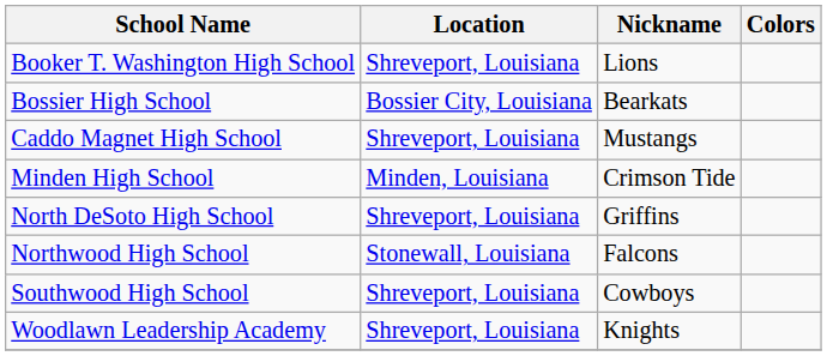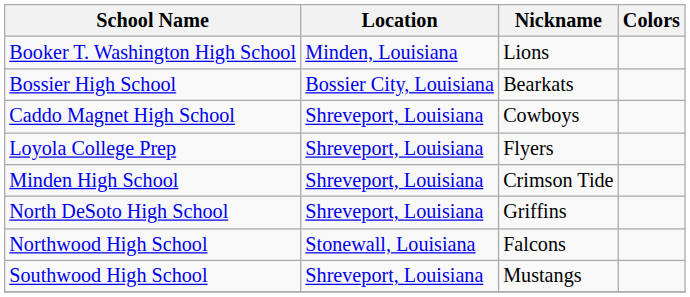Booker T. Washington High School | Location: Shreveport, Louisiana -> Minden, Louisiana
Caddo Magnet High School | Nickname: Mustangs -> Cowboys
+ row: Loyola College Prep | Shreveport, Louisiana | Flyers
Minden High School | Location: Minden, Louisiana -> Shreveport, Louisiana
Southwood High School | Nickname: Cowboys -> Mustangs
- row: Woodlawn Leadership Academy | Shreveport, Louisiana | Knights
